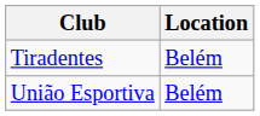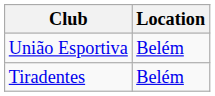rows swapped: Tiradentes <-> União Esportiva
